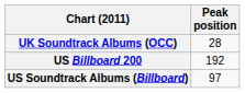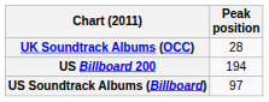US Billboard 200 | Peak position: 192 -> 194
